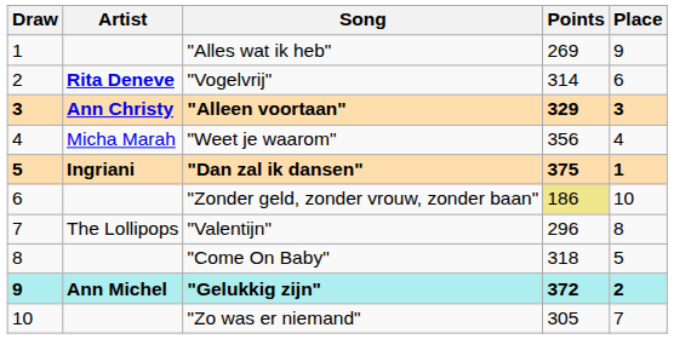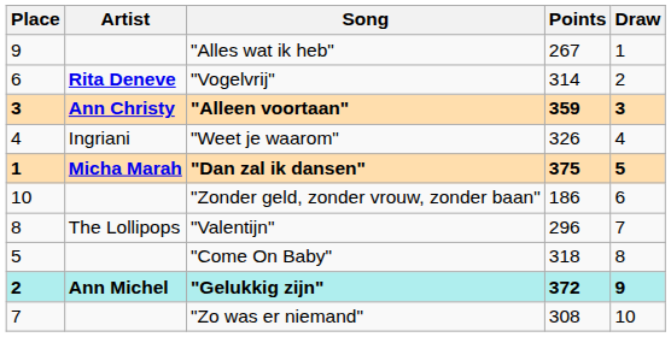columns swapped: Draw <-> Place
"Alles wat ik heb" | Points: 269 -> 267
"Alleen voortaan" | Points: 329 -> 359
"Weet je waarom" | Artist: Micha Marah -> Ingriani
"Weet je waarom" | Points: 356 -> 326
"Dan zal ik dansen" | Artist: Ingriani -> Micha Marah
"Zonder geld, zonder vrouw, zonder baan" | Points: khaki background -> no background
"Zo was er niemand" | Points: 305 -> 308
